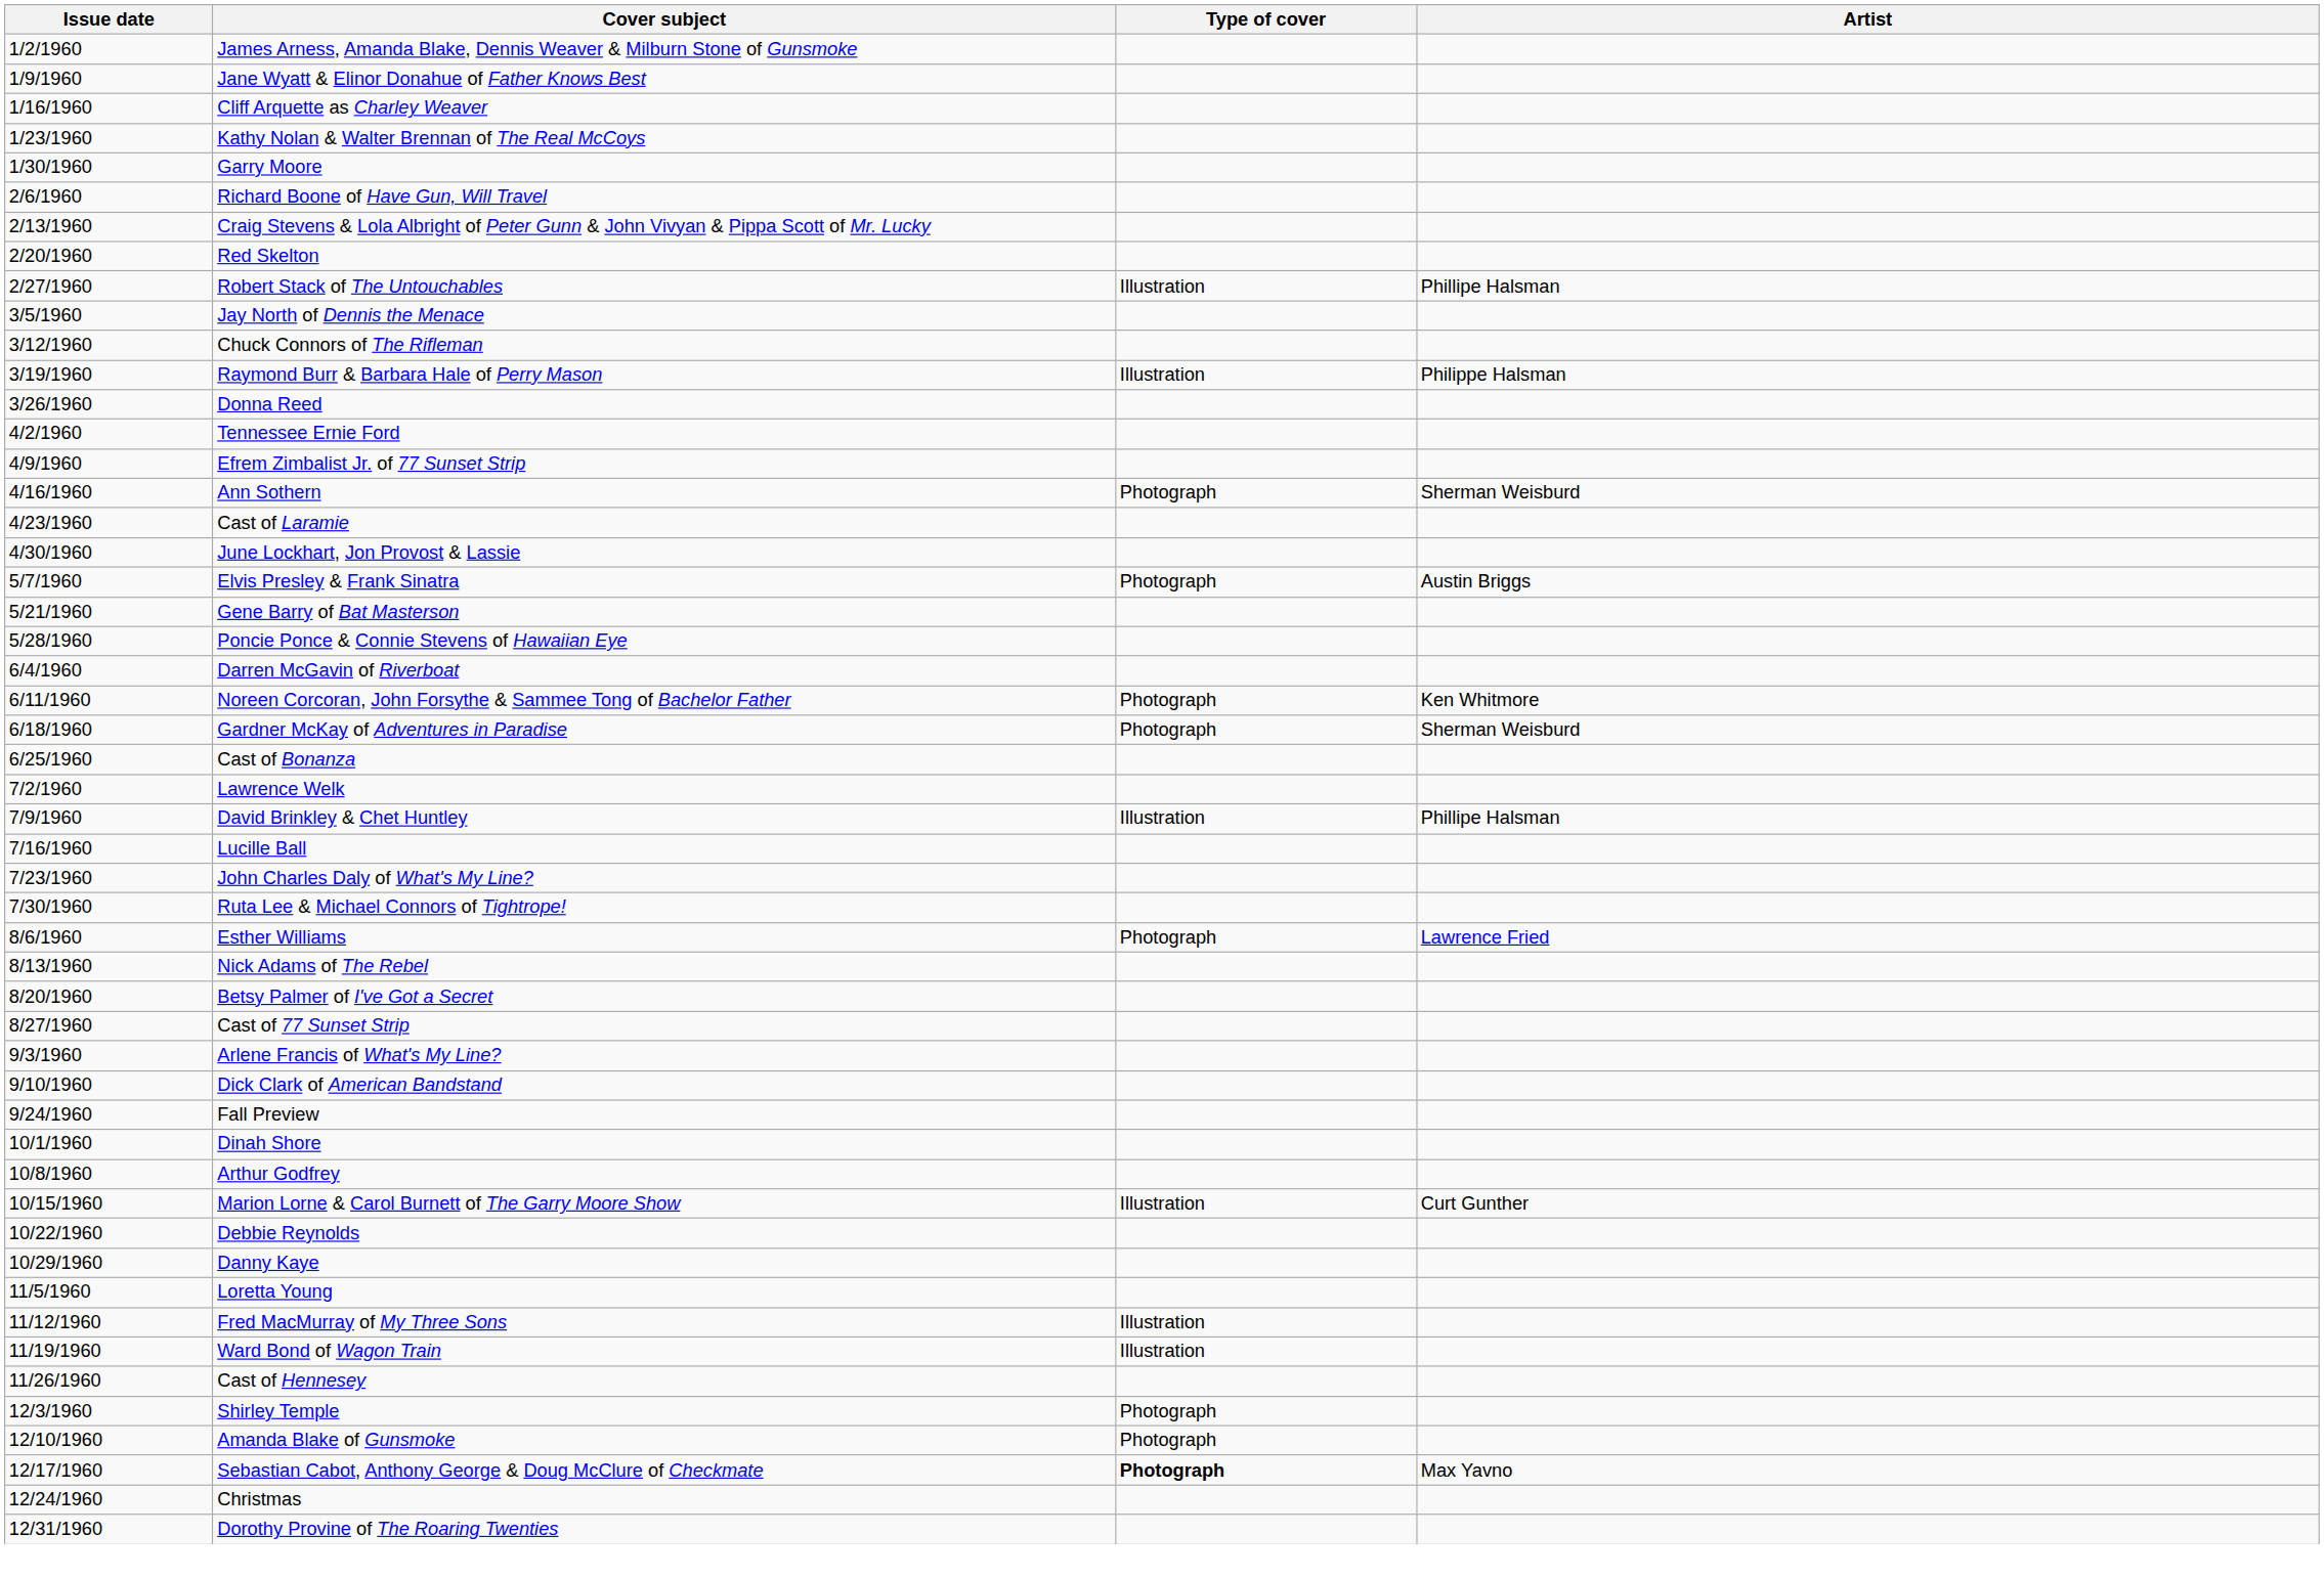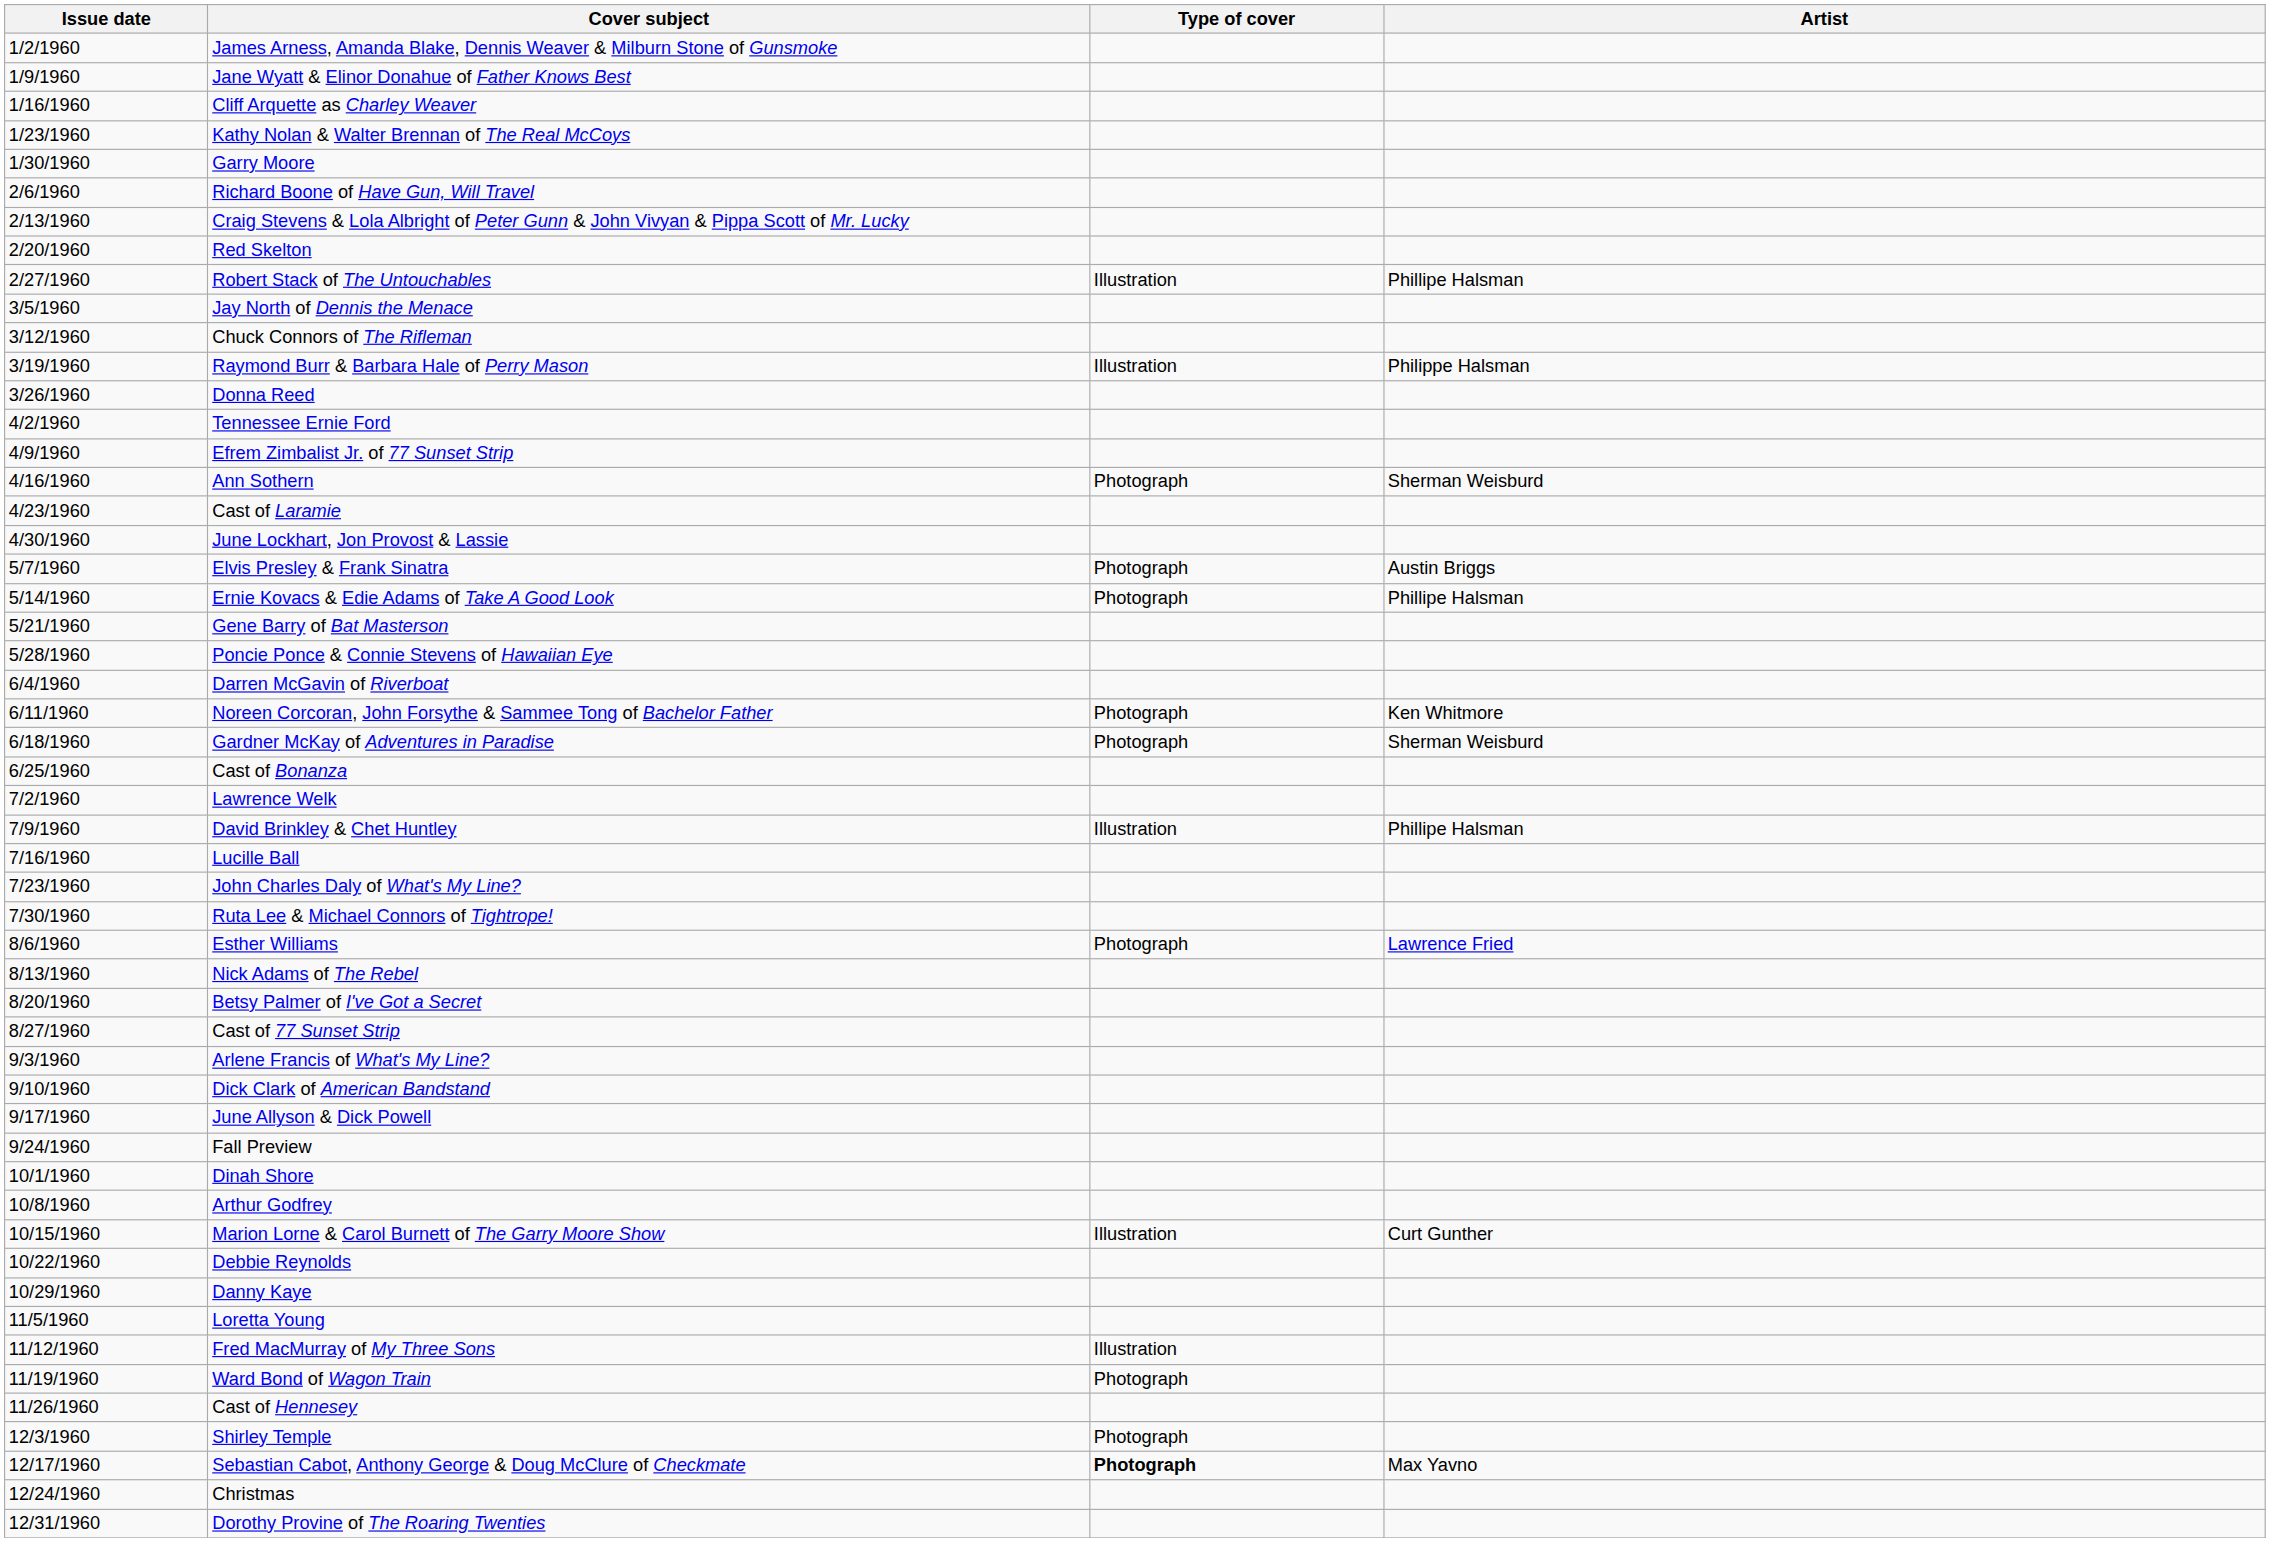+ row: 5/14/1960 | Ernie Kovacs & Edie Adams of Take A Good Look | Photograph | Phillipe Halsman
+ row: 9/17/1960 | June Allyson & Dick Powell
Ward Bond of Wagon Train | Type of cover: Illustration -> Photograph
- row: 12/10/1960 | Amanda Blake of Gunsmoke | Photograph
